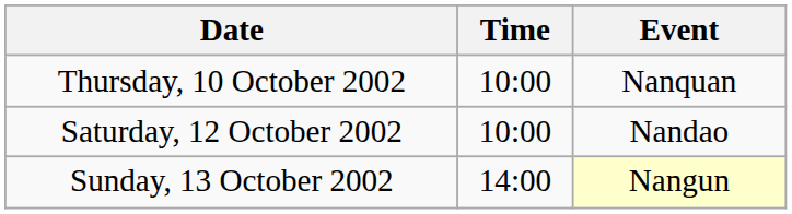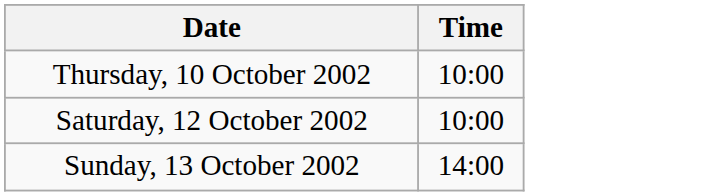- column: Event | Nanquan | Nandao | Nangun
